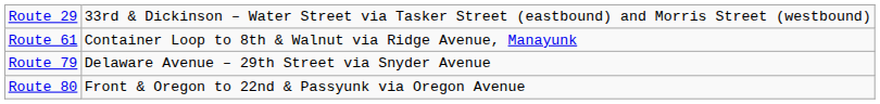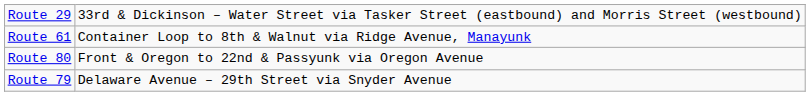rows swapped: Route 79 <-> Route 80
